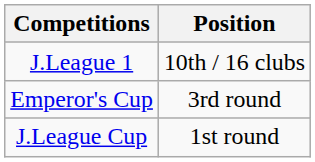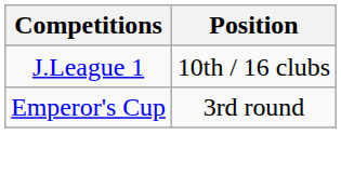- row: J.League Cup | 1st round
